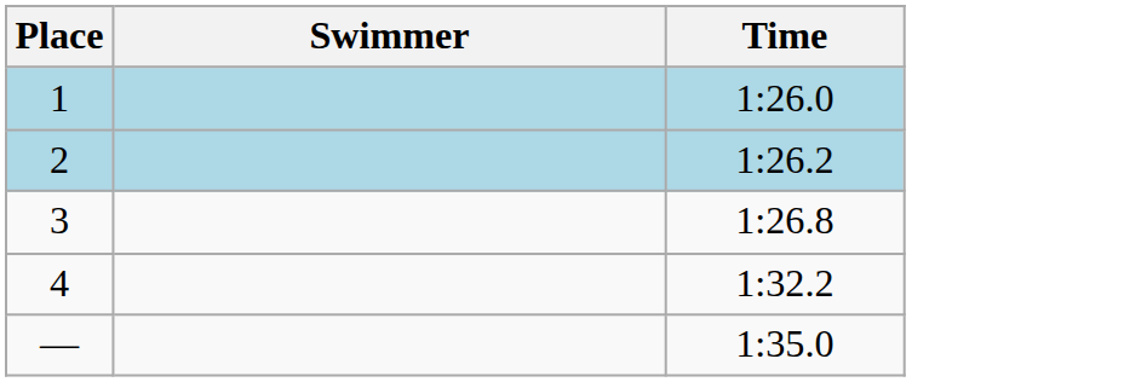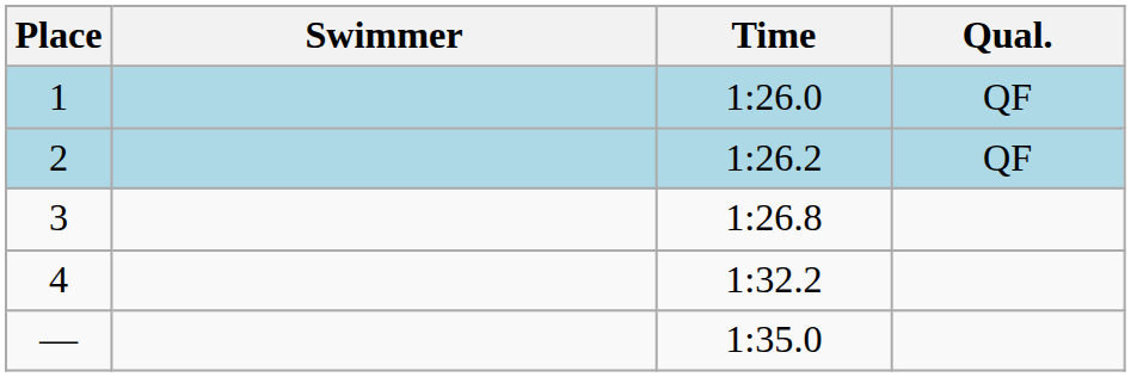+ column: Qual. | QF | QF
